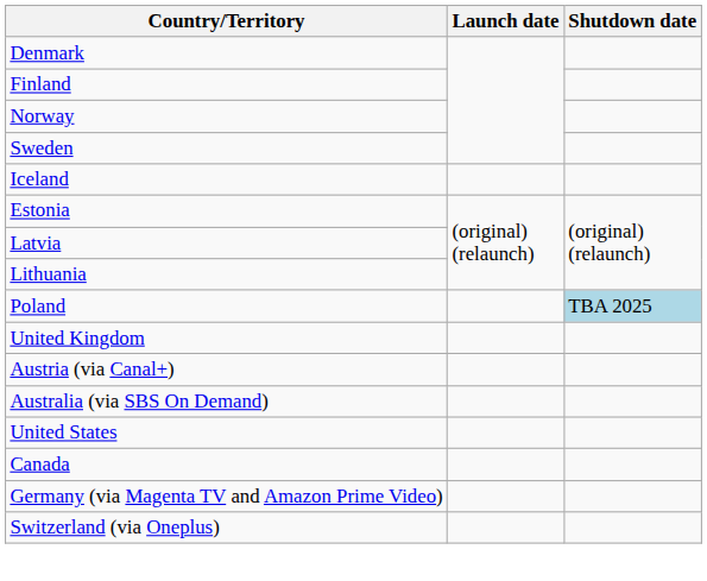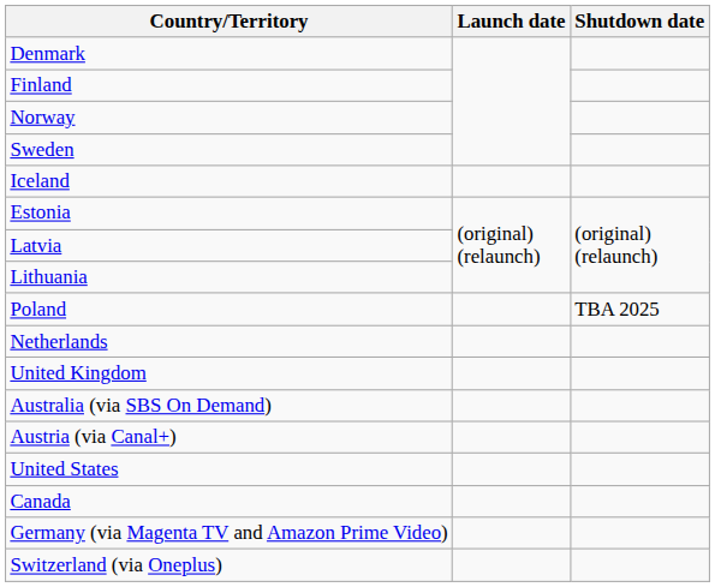Poland | Shutdown date: lightblue background -> no background
+ row: Netherlands
rows swapped: Australia (via SBS On Demand) <-> Austria (via Canal+)
